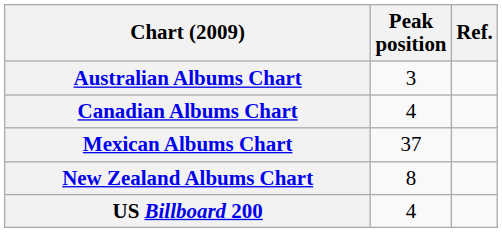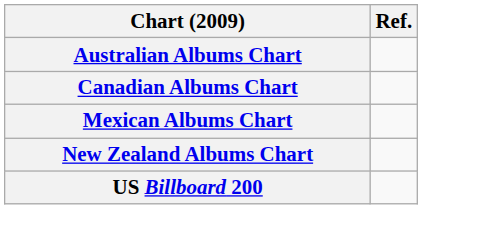- column: Peak position | 3 | 4 | 37 | 8 | 4
